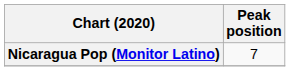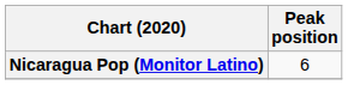Nicaragua Pop (Monitor Latino) | Peak position: 7 -> 6
